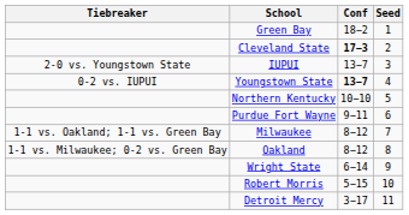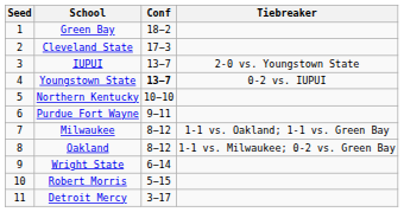columns swapped: Seed <-> Tiebreaker
Cleveland State | Conf: bold -> normal
